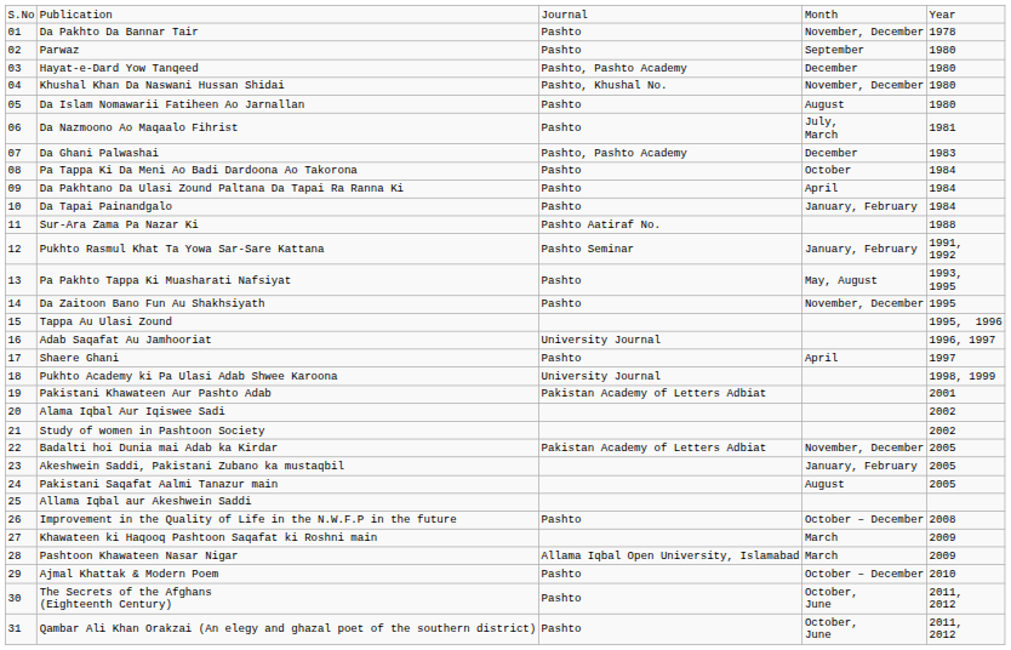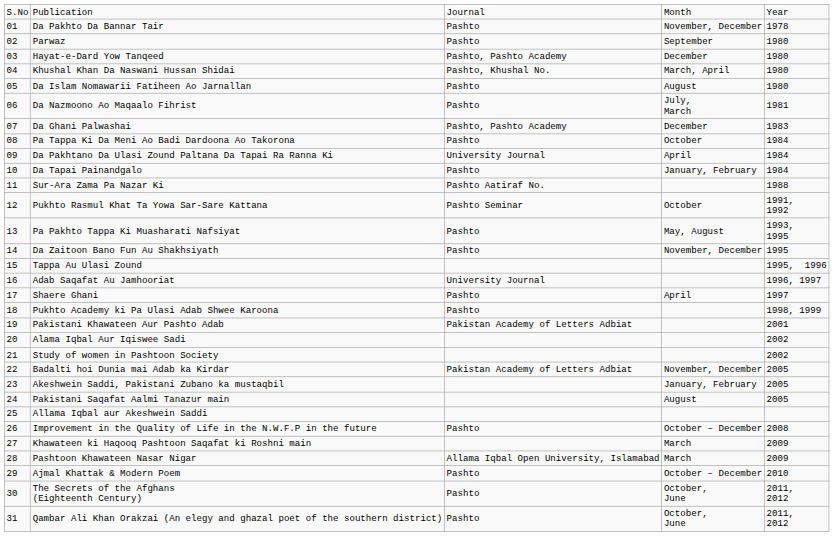Khushal Khan Da Naswani Hussan Shidai | column 4: November, December -> March, April
Da Pakhtano Da Ulasi Zound Paltana Da Tapai Ra Ranna Ki | column 3: Pashto -> University Journal
Pukhto Rasmul Khat Ta Yowa Sar-Sare Kattana | column 4: January, February -> October
Pukhto Academy ki Pa Ulasi Adab Shwee Karoona | column 3: University Journal -> Pashto
